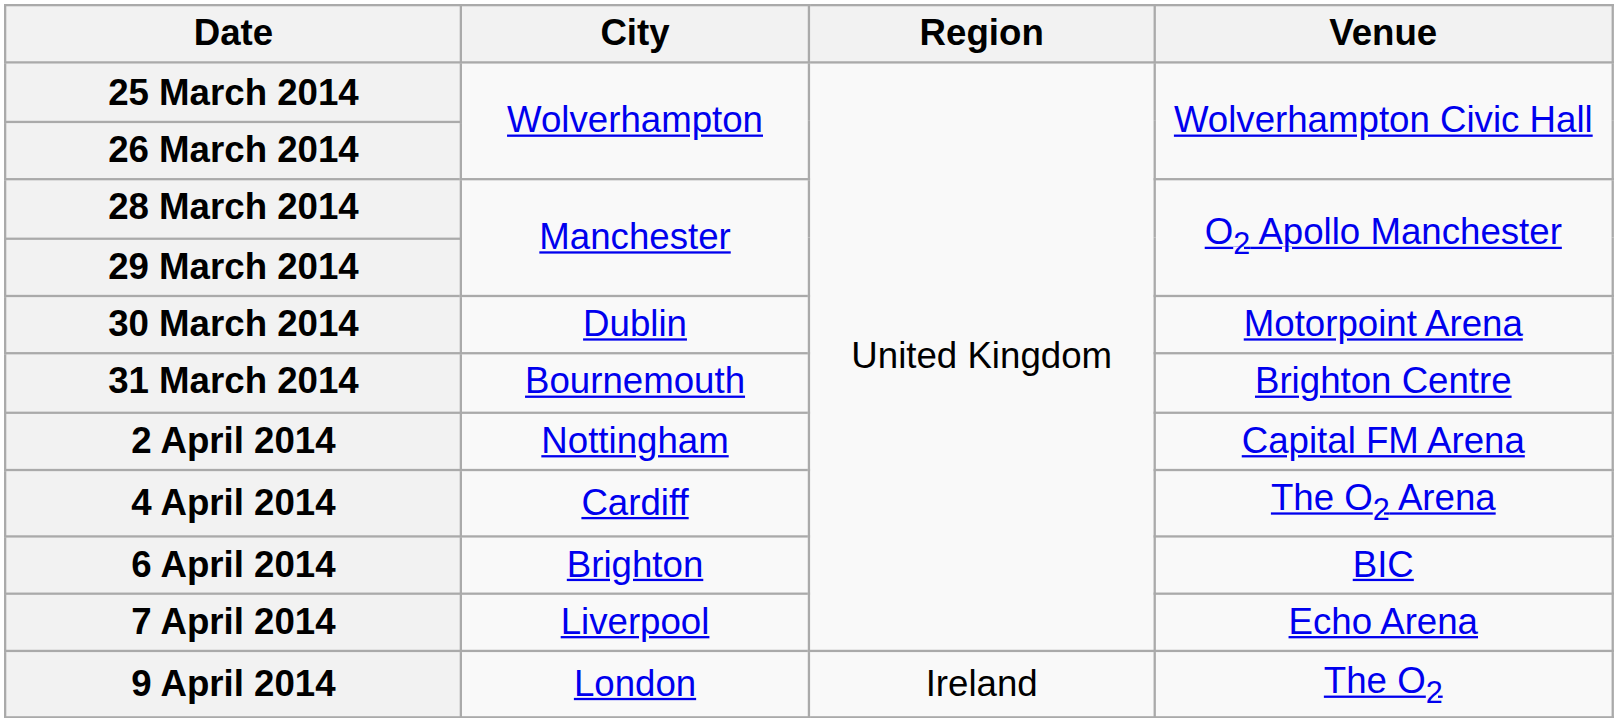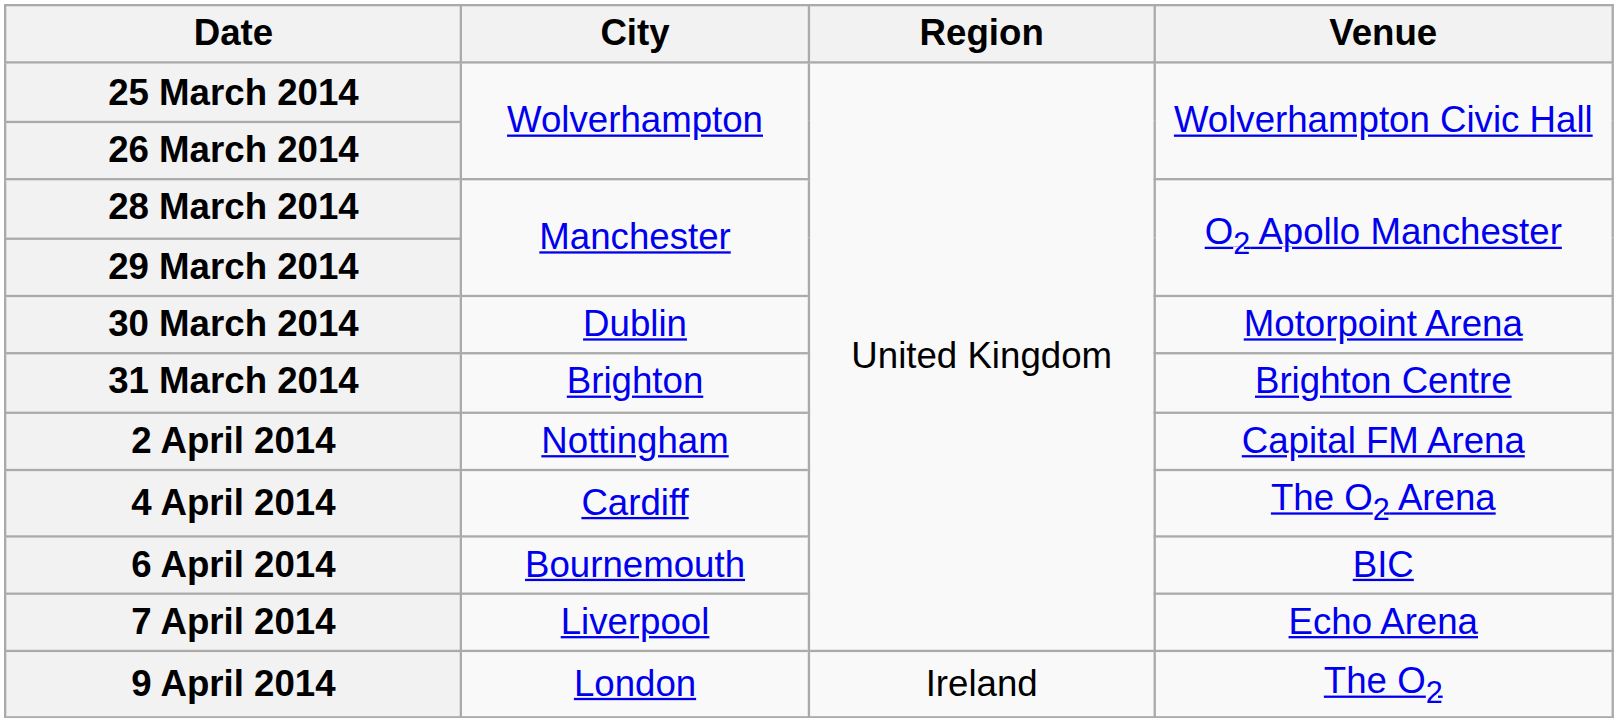31 March 2014 | City: Bournemouth -> Brighton
6 April 2014 | City: Brighton -> Bournemouth
